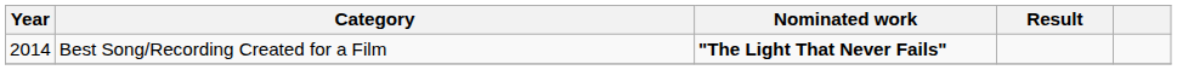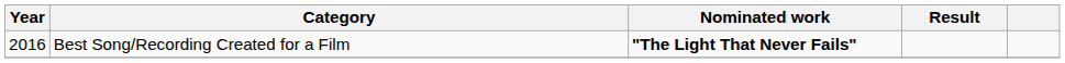Best Song/Recording Created for a Film | Year: 2014 -> 2016
